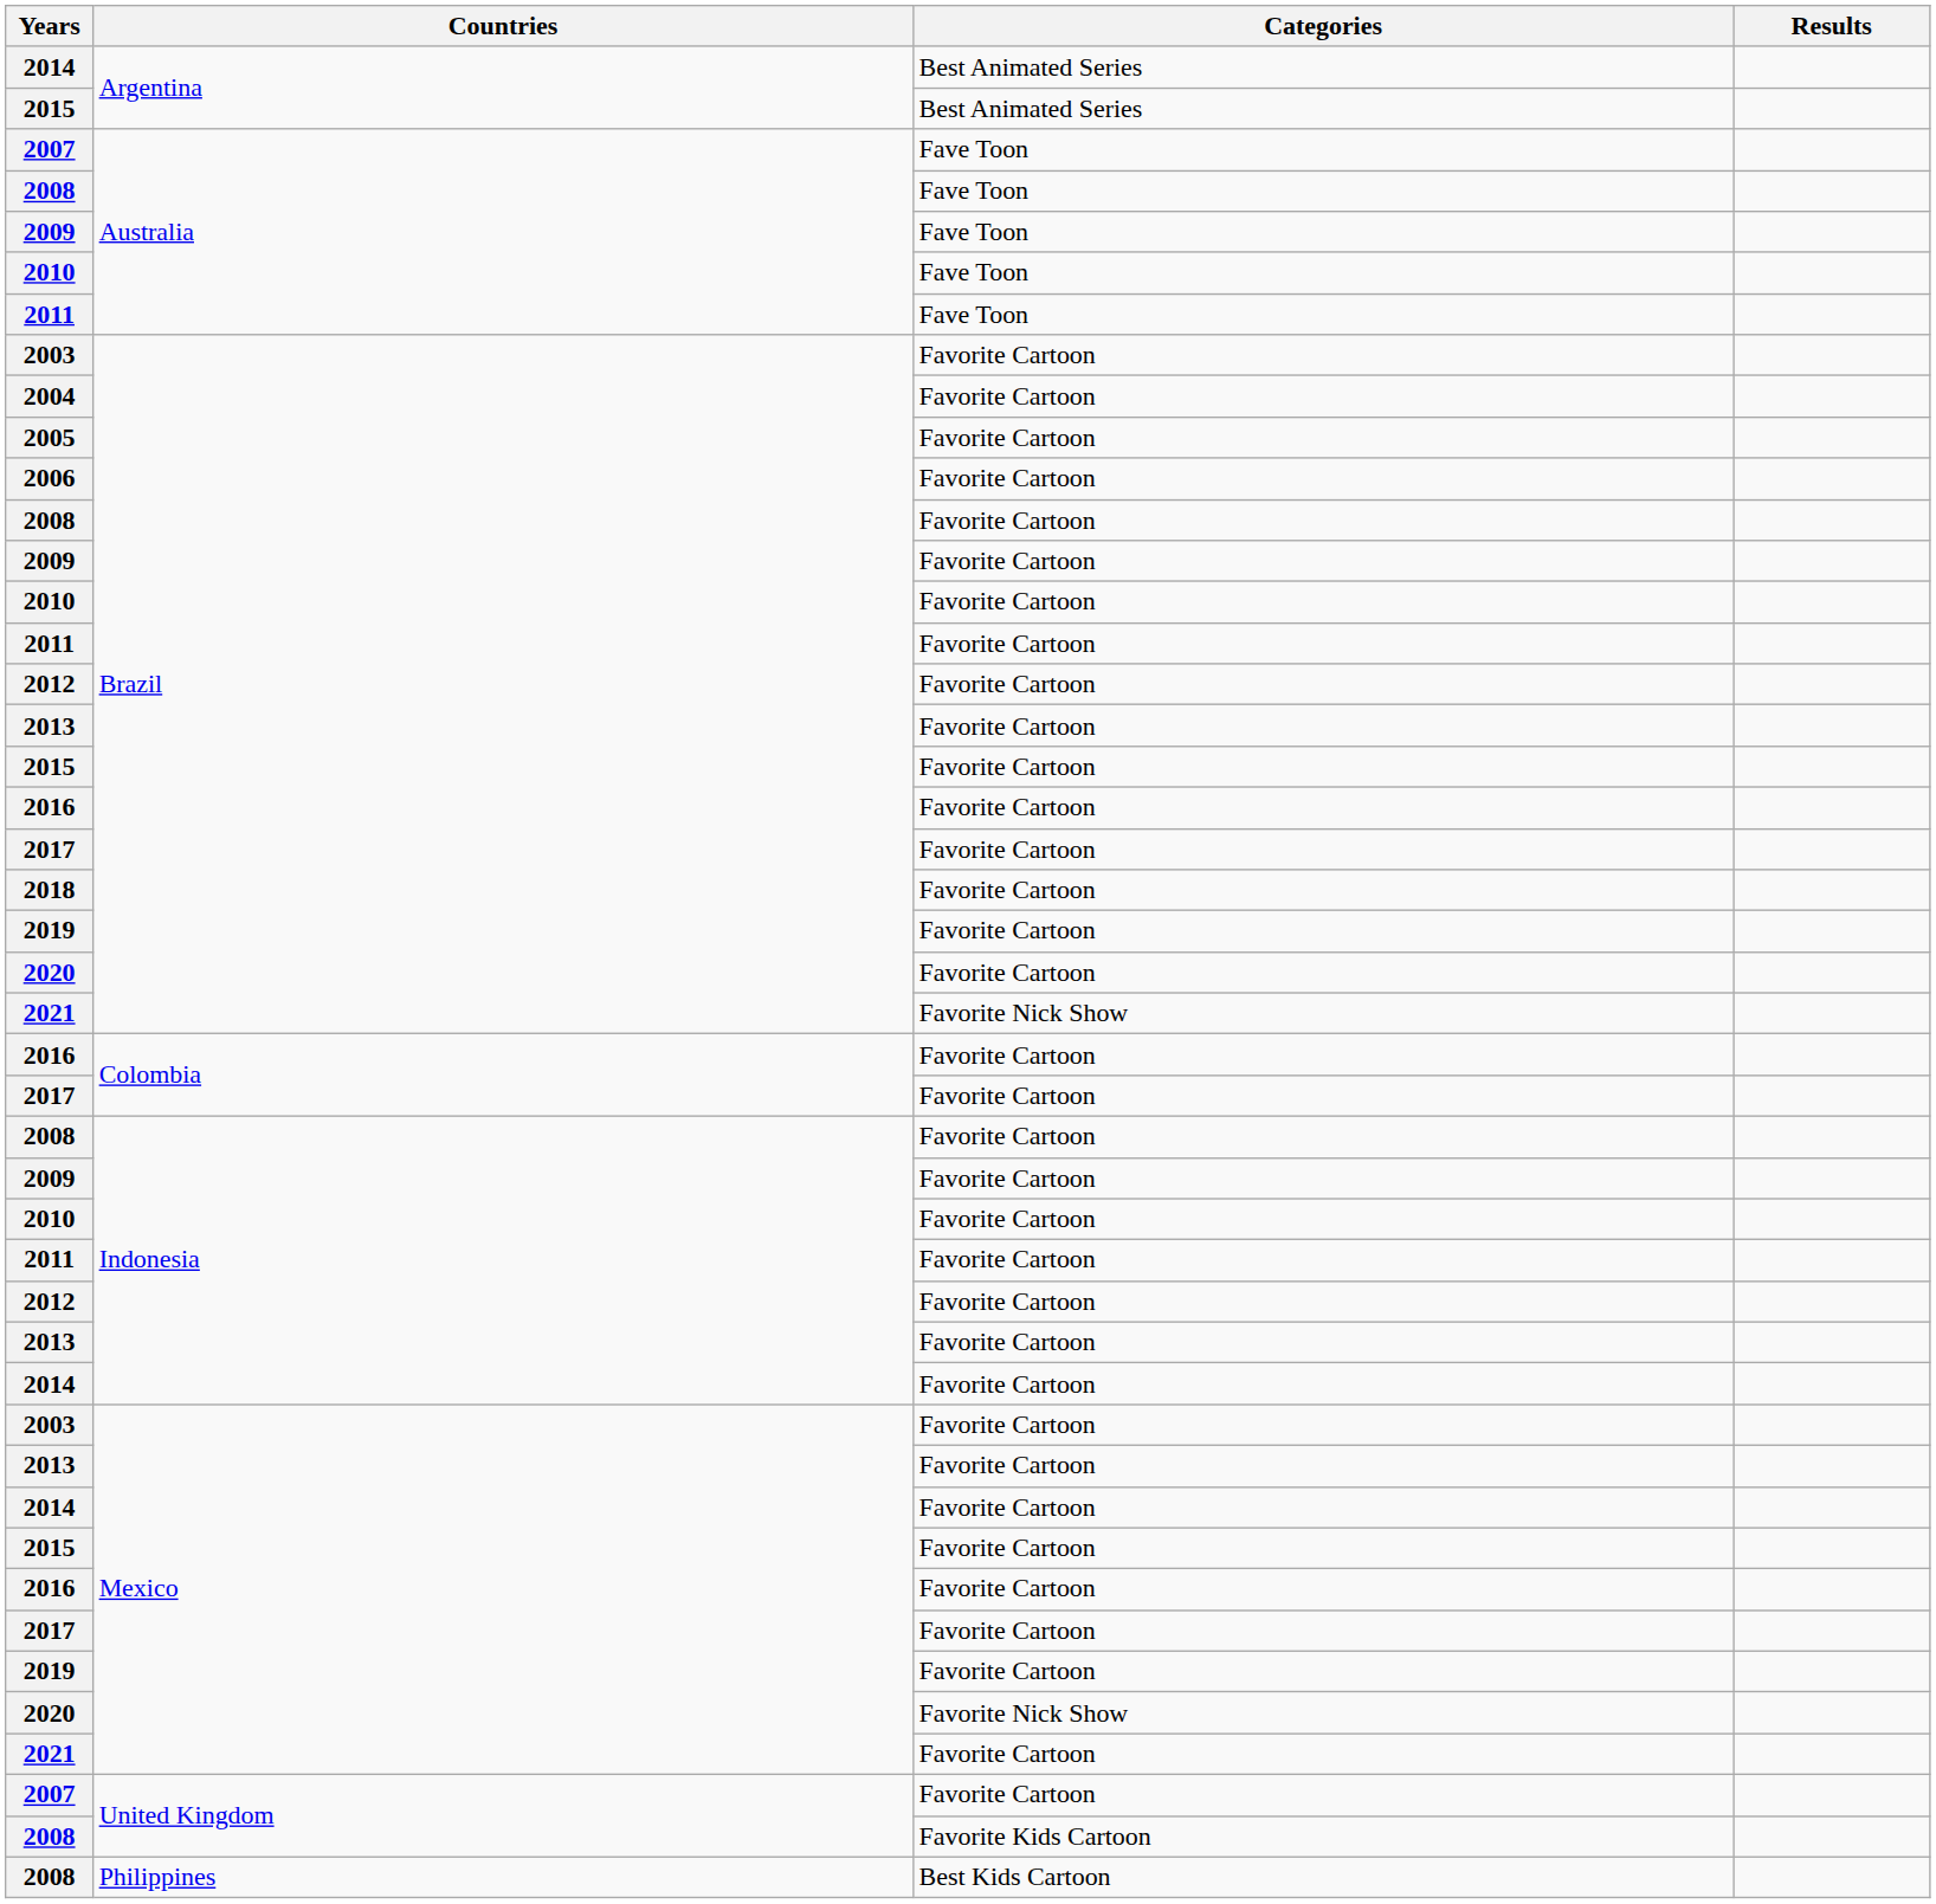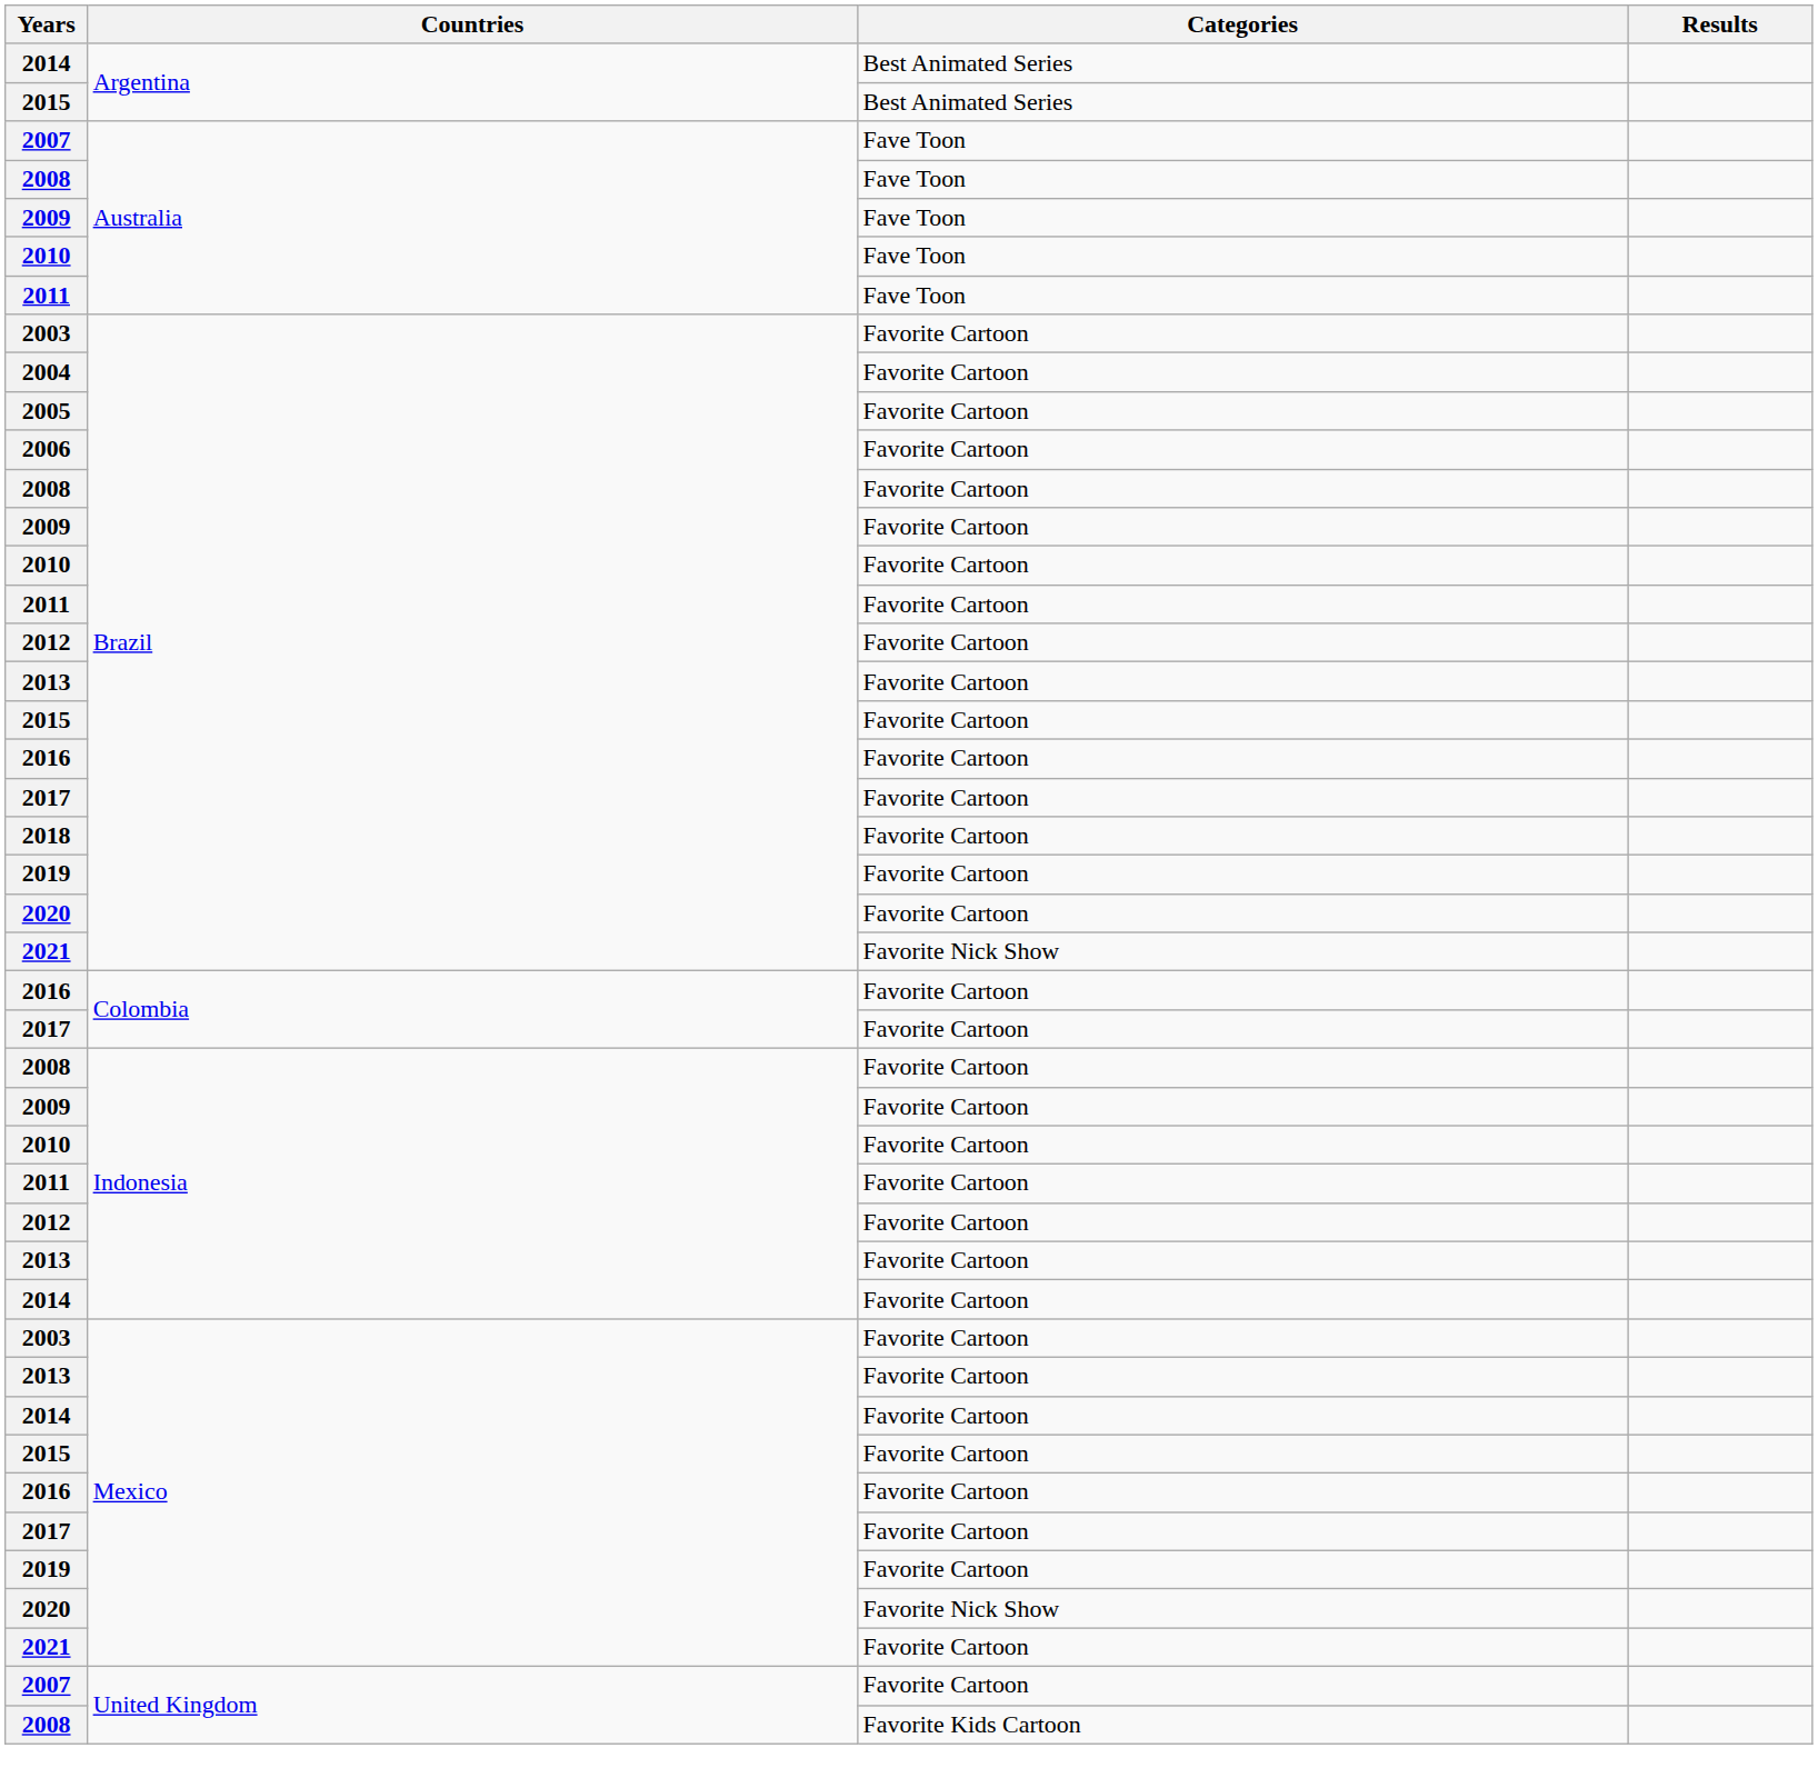- row: 2008 | Philippines | Best Kids Cartoon
